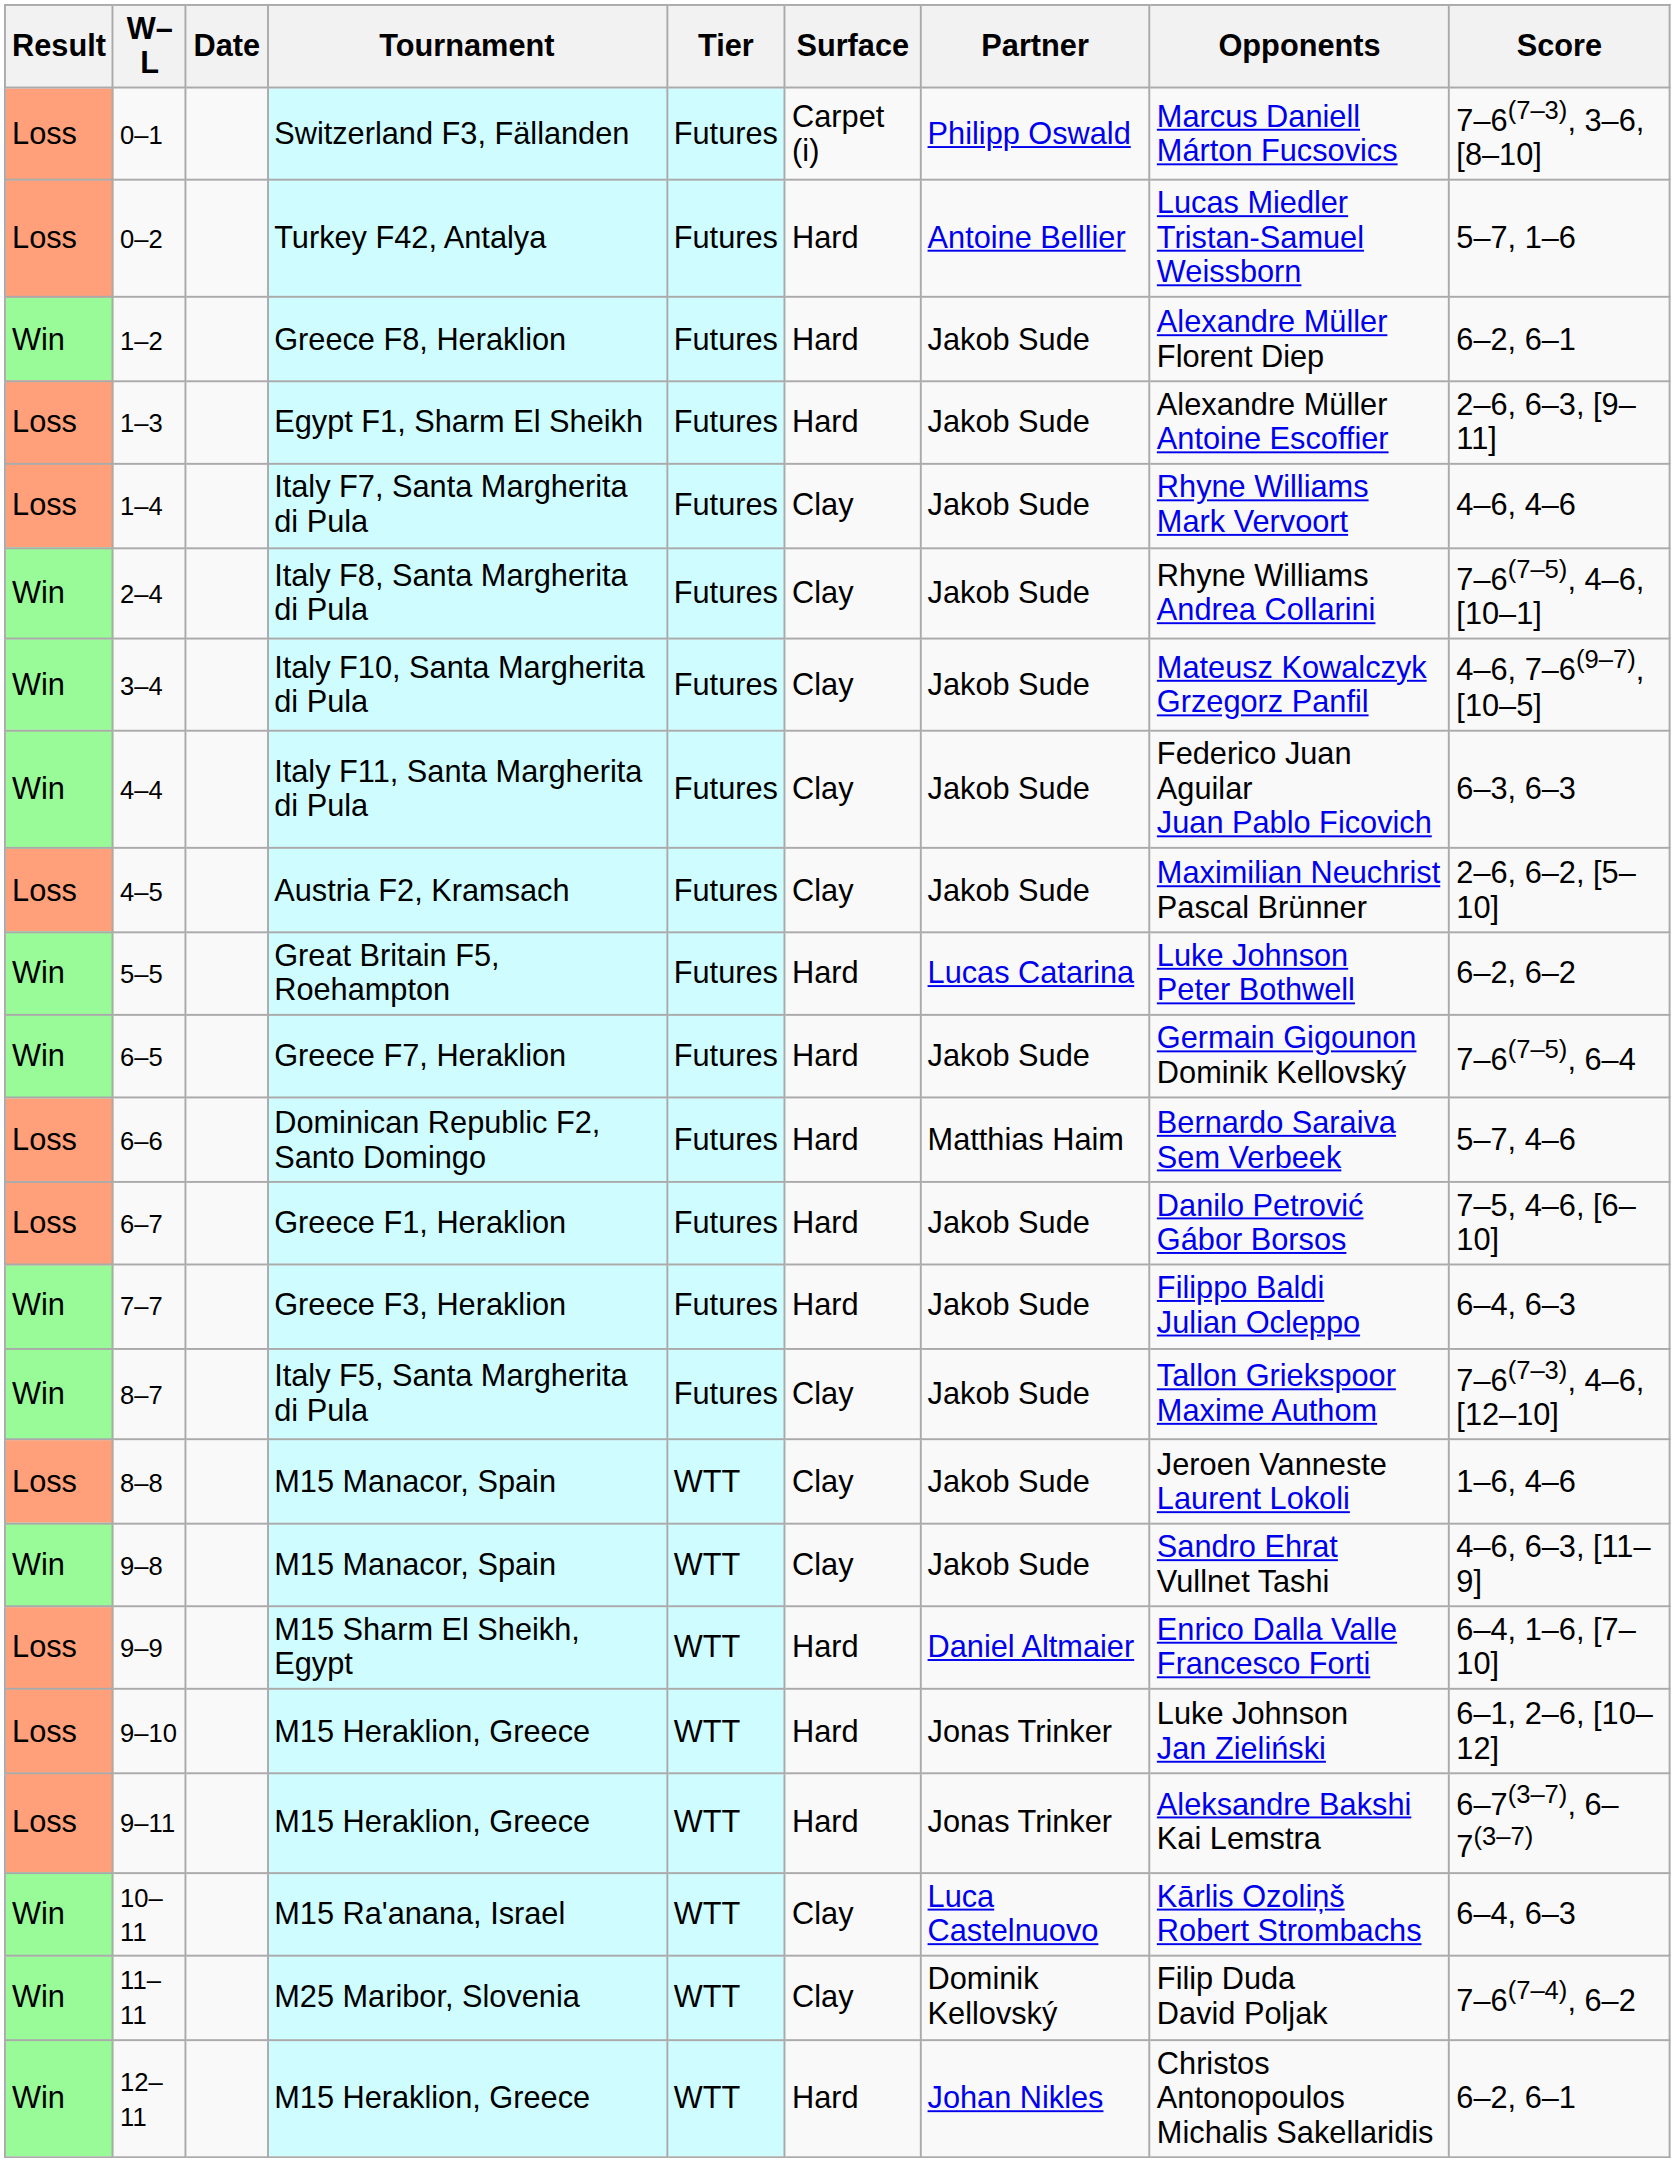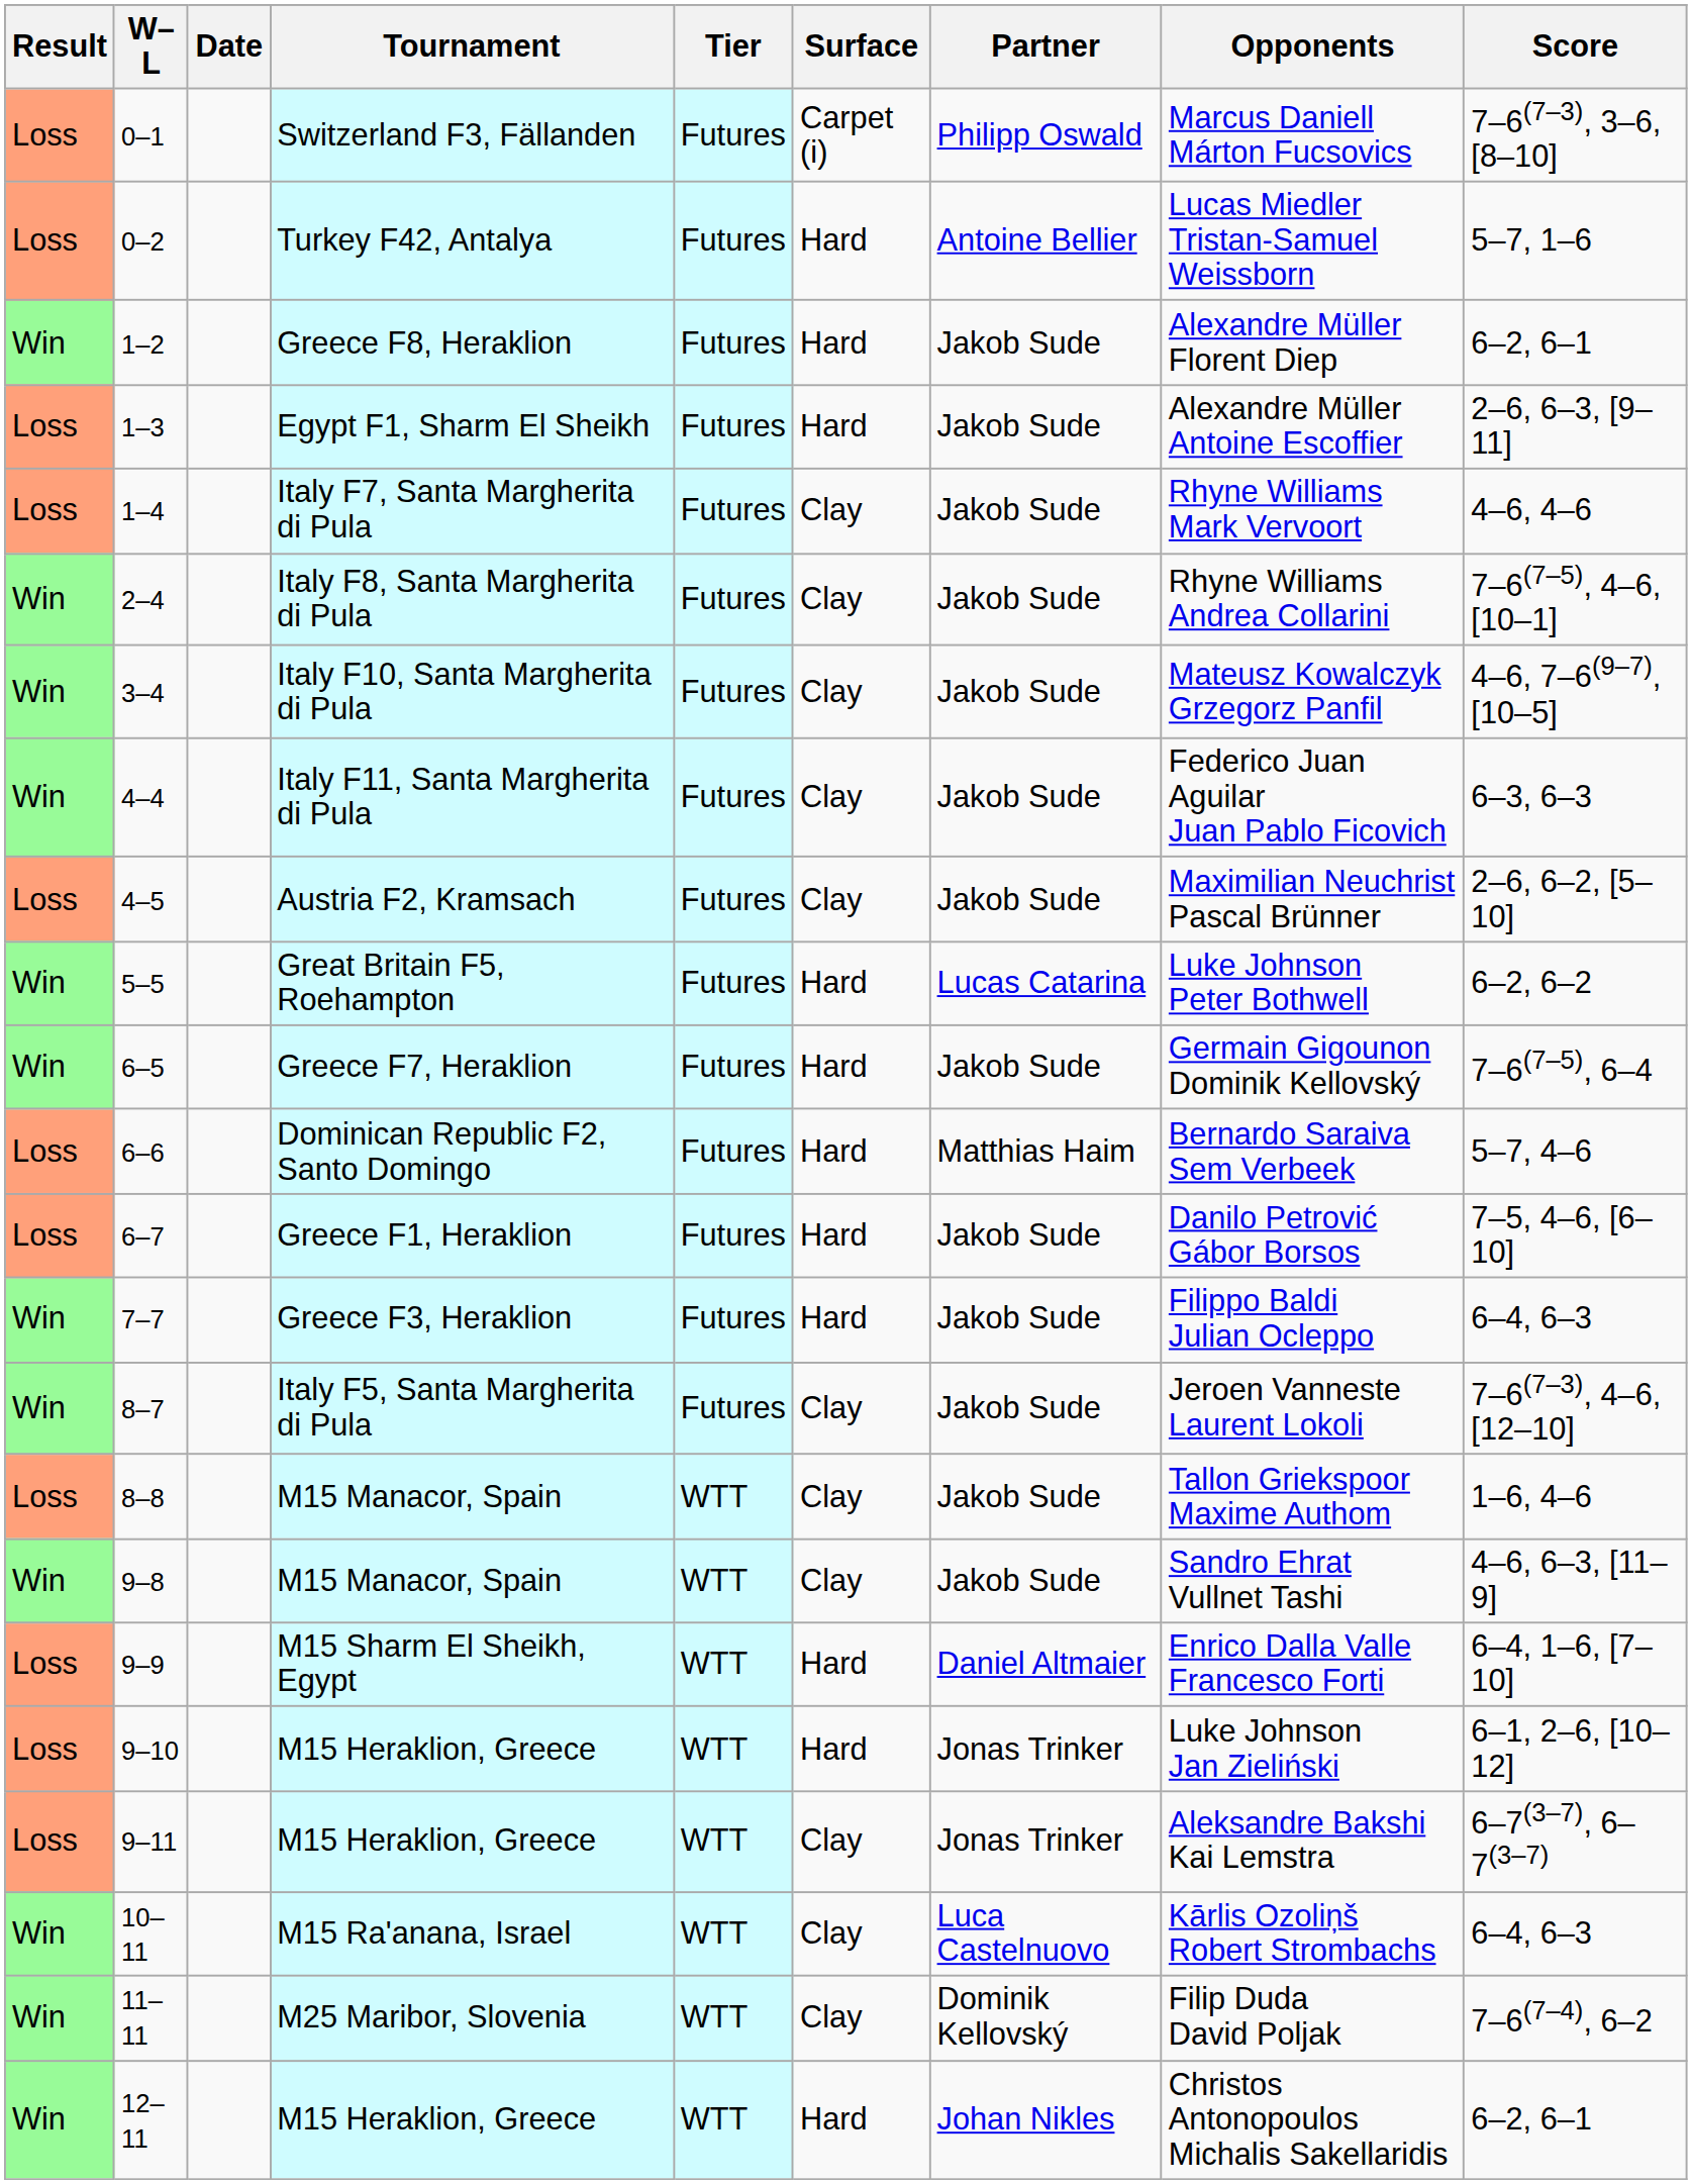8–7 | Opponents: Tallon Griekspoor Maxime Authom -> Jeroen Vanneste Laurent Lokoli
8–8 | Opponents: Jeroen Vanneste Laurent Lokoli -> Tallon Griekspoor Maxime Authom
9–11 | Surface: Hard -> Clay
